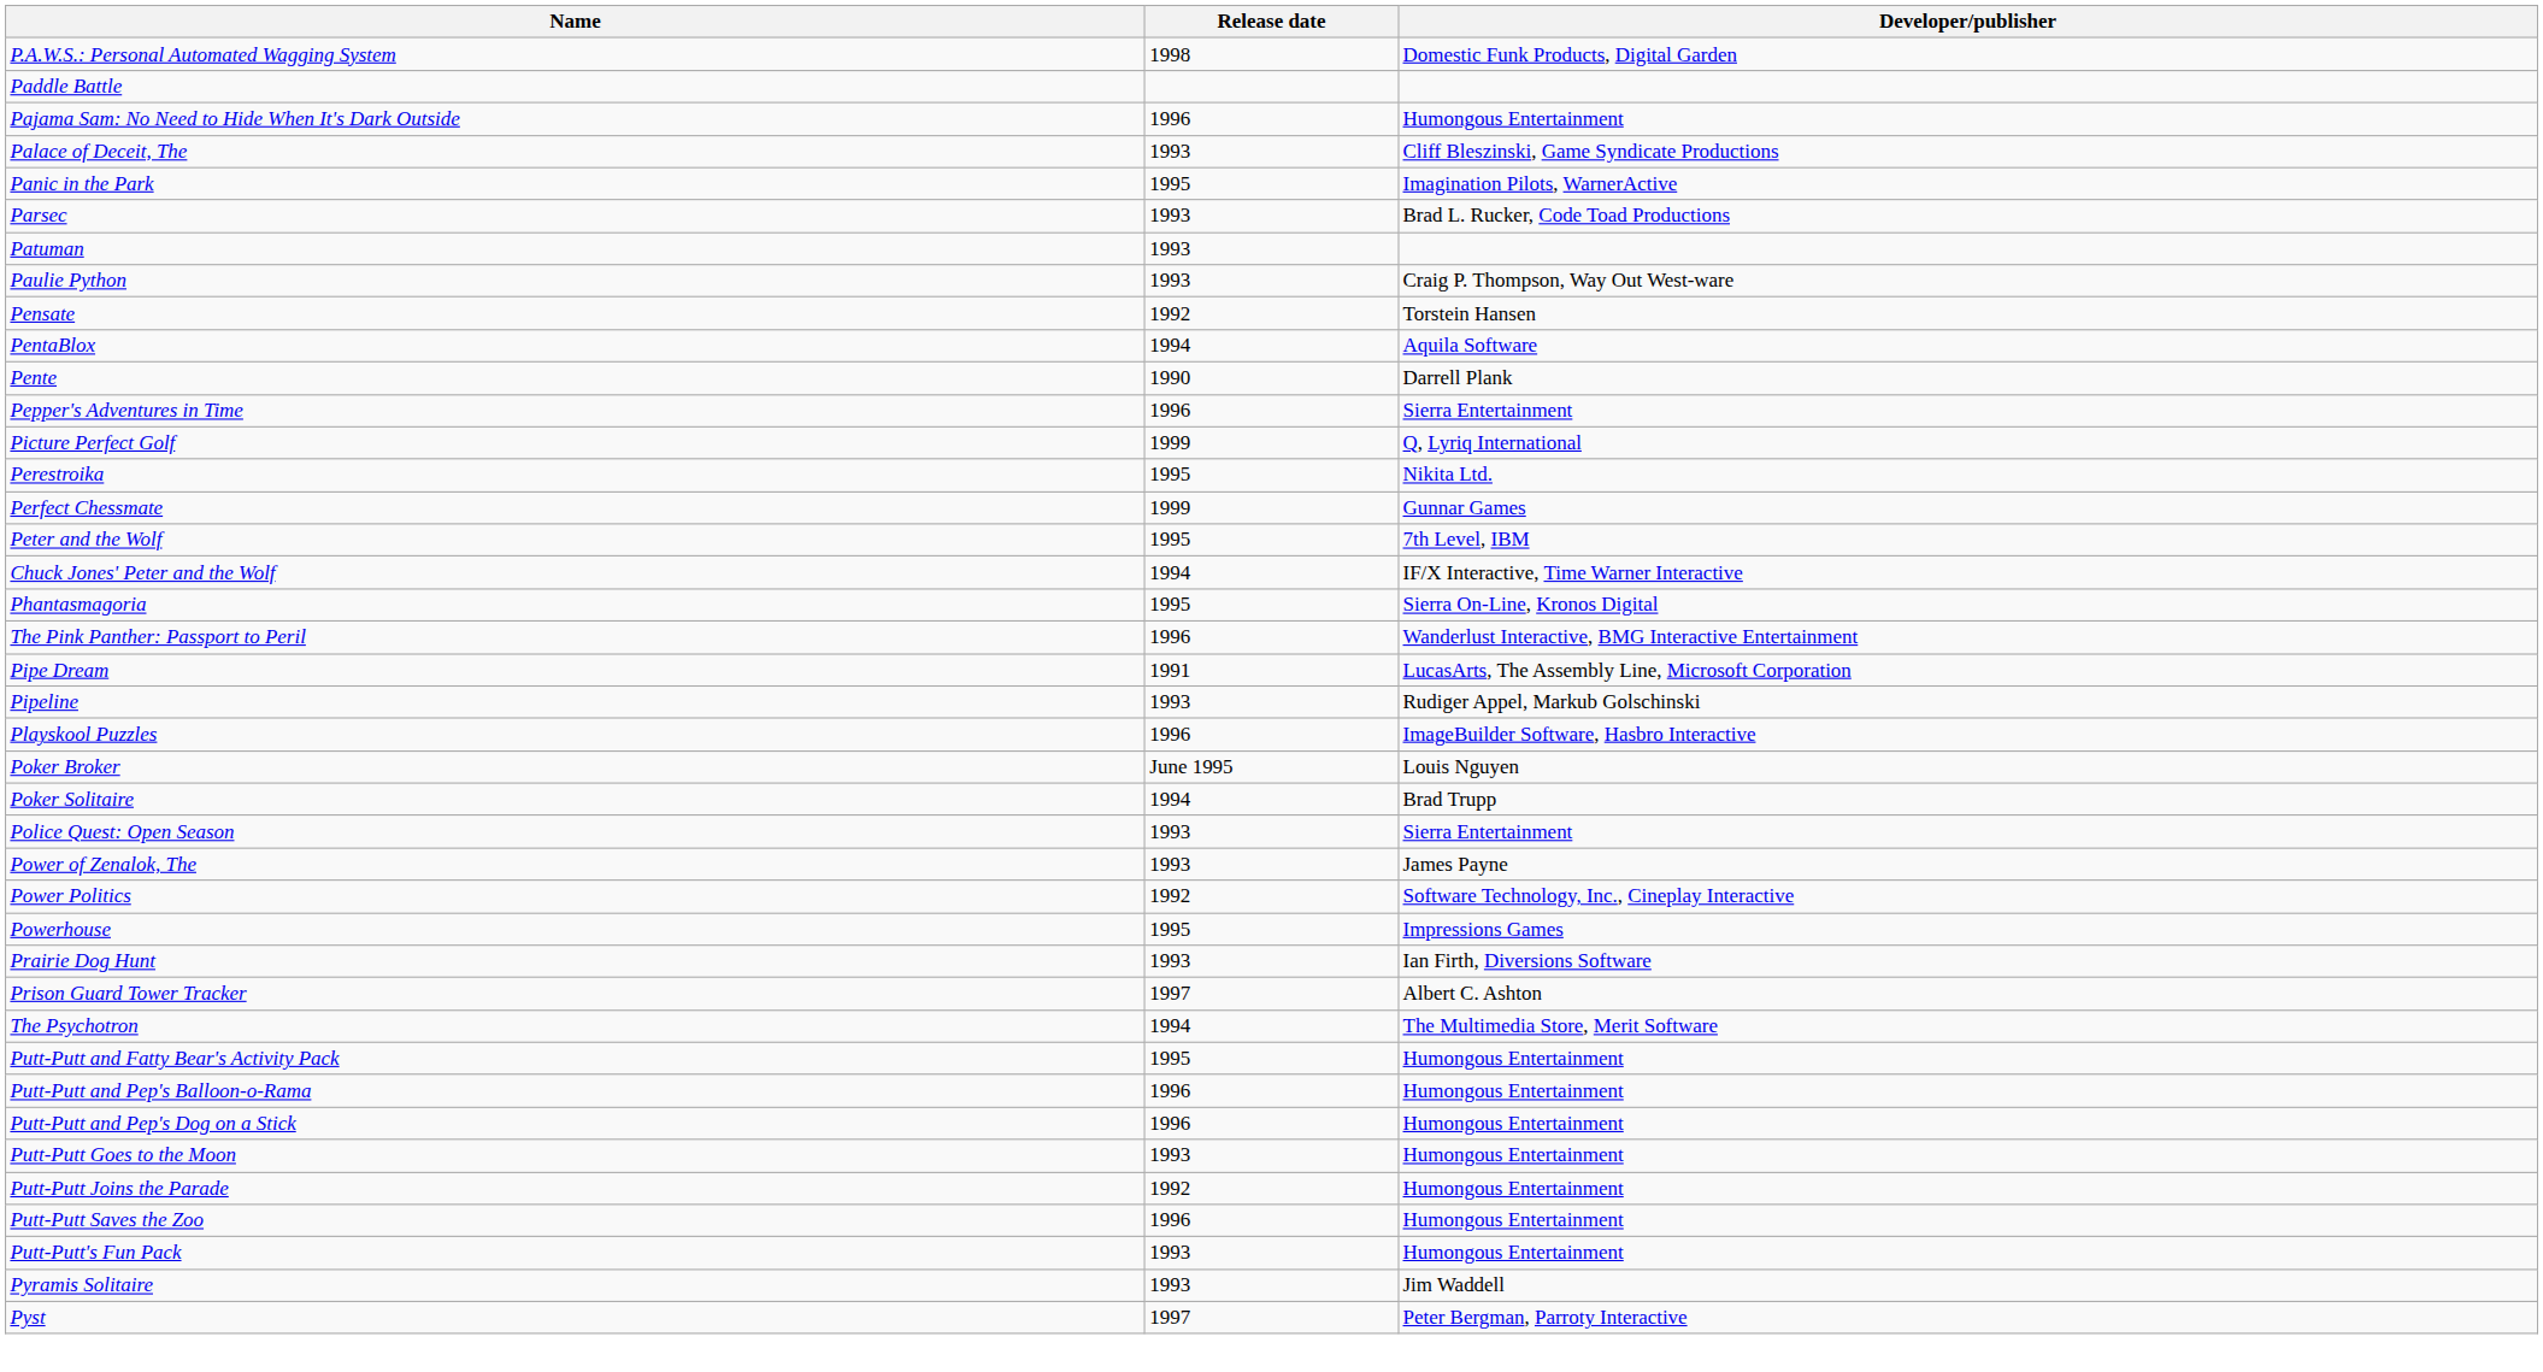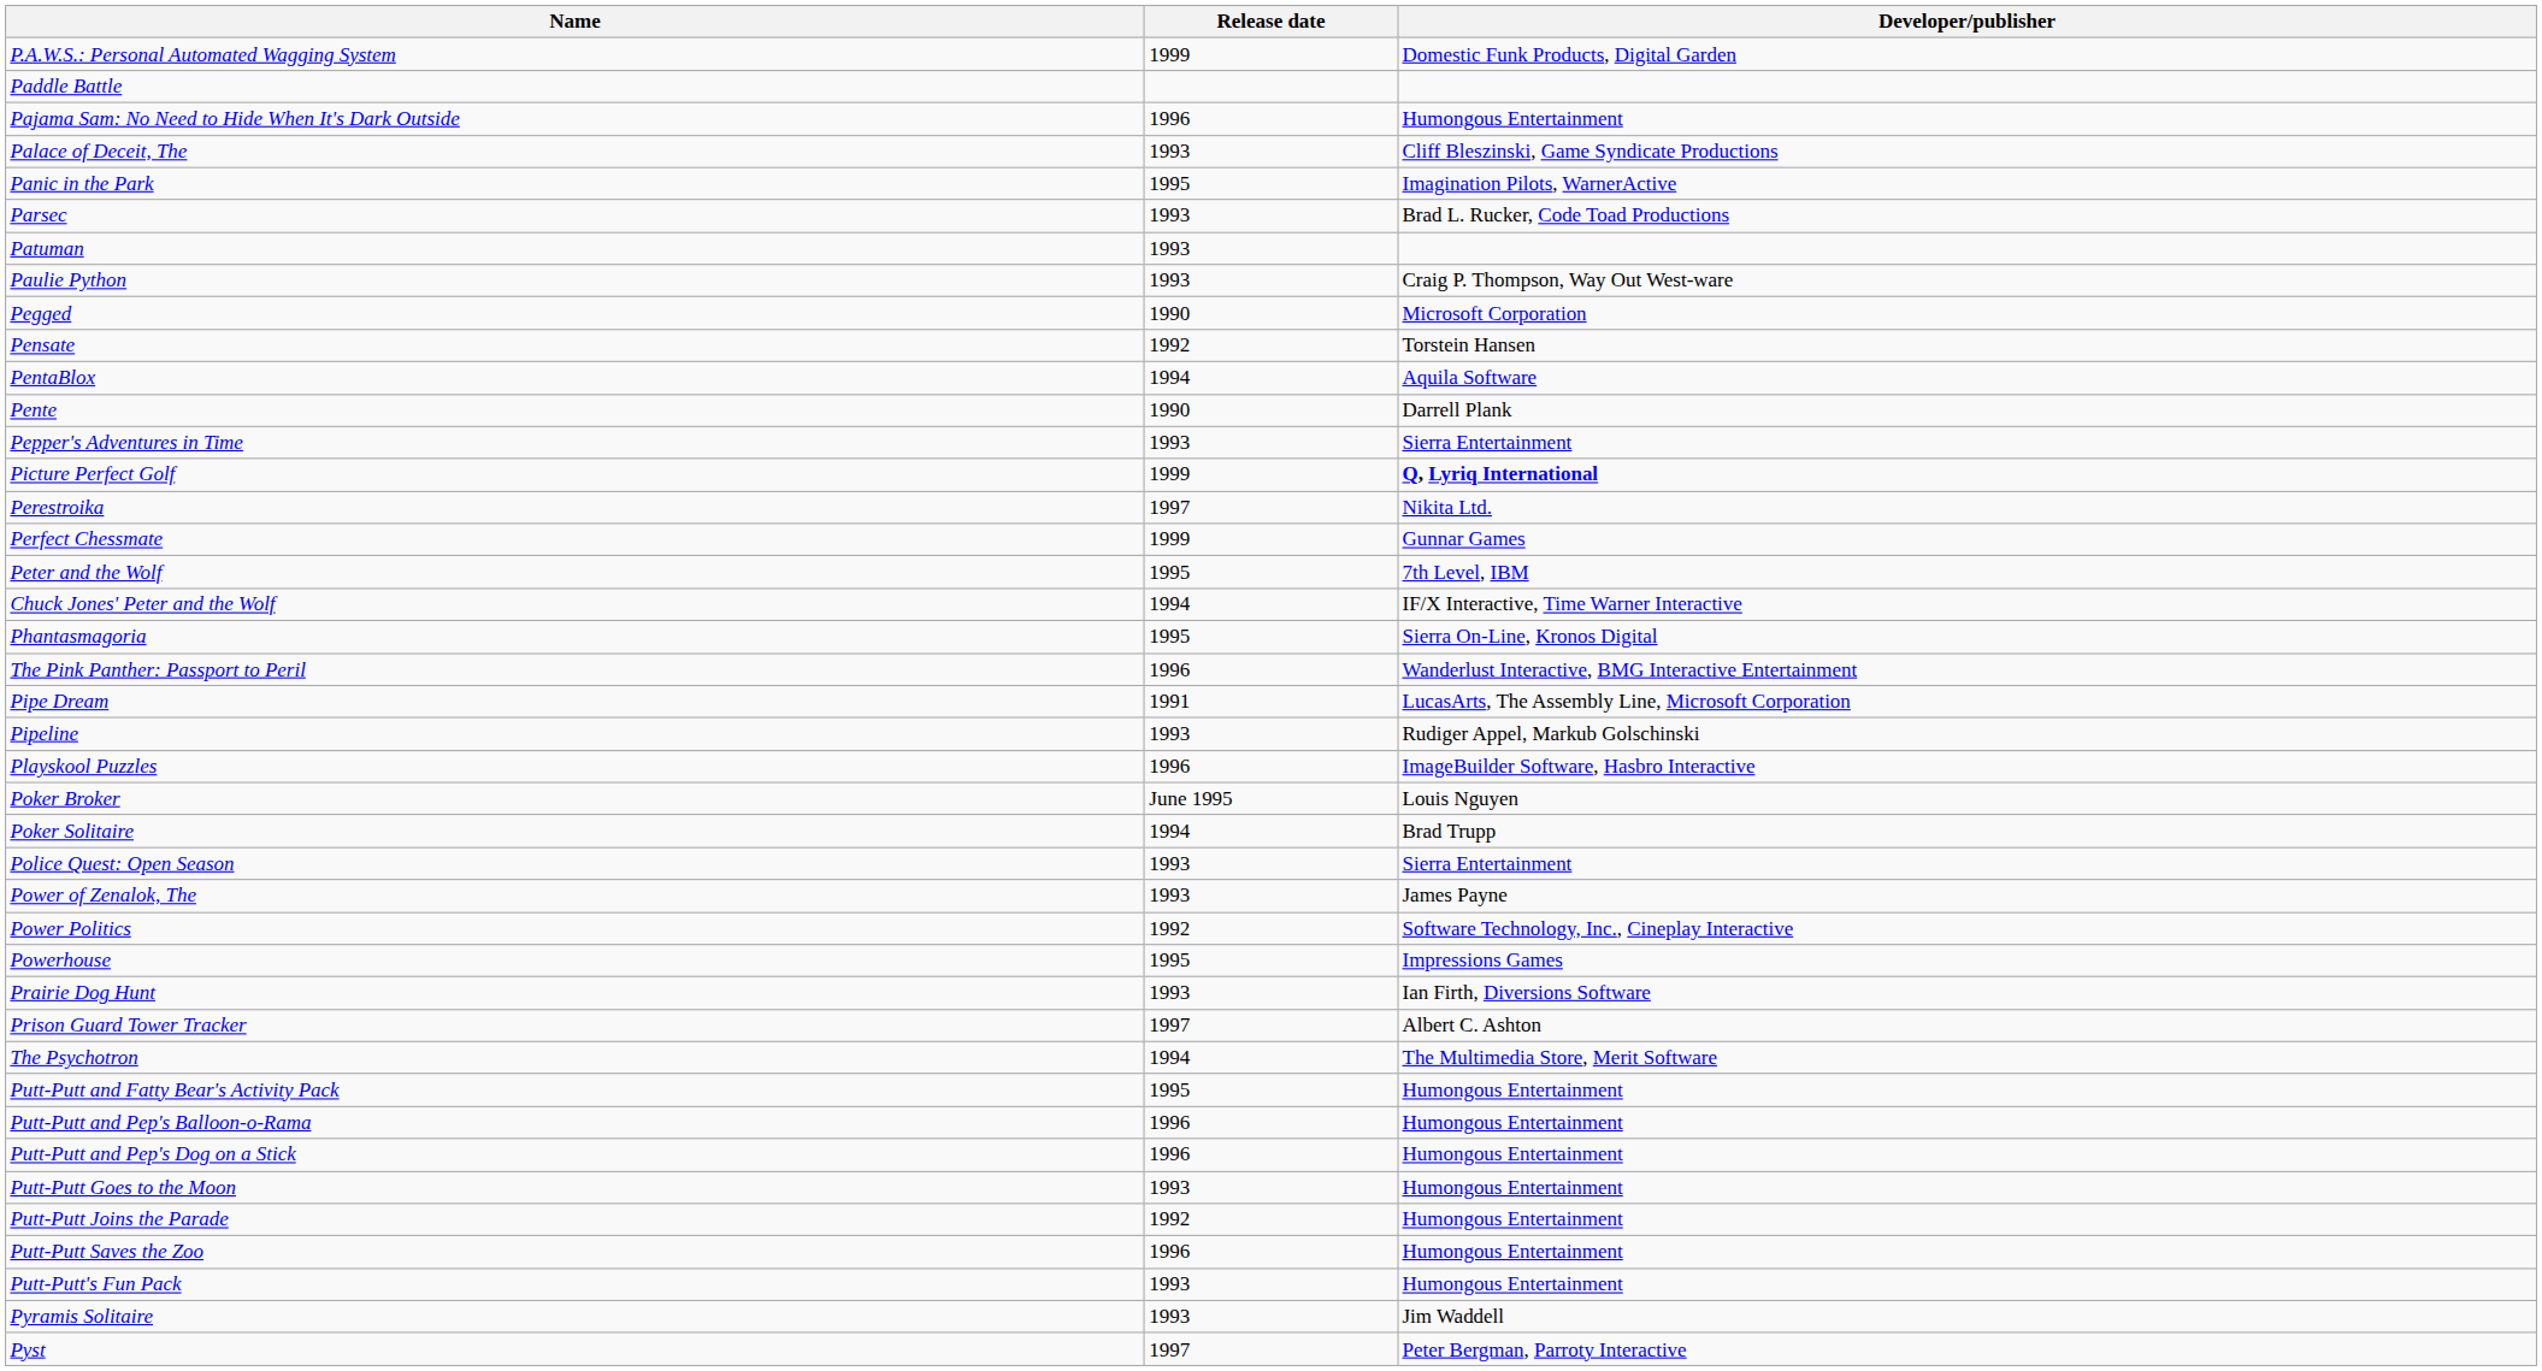P.A.W.S.: Personal Automated Wagging System | Release date: 1998 -> 1999
+ row: Pegged | 1990 | Microsoft Corporation
Pepper's Adventures in Time | Release date: 1996 -> 1993
Picture Perfect Golf | Developer/publisher: normal -> bold
Perestroika | Release date: 1995 -> 1997
